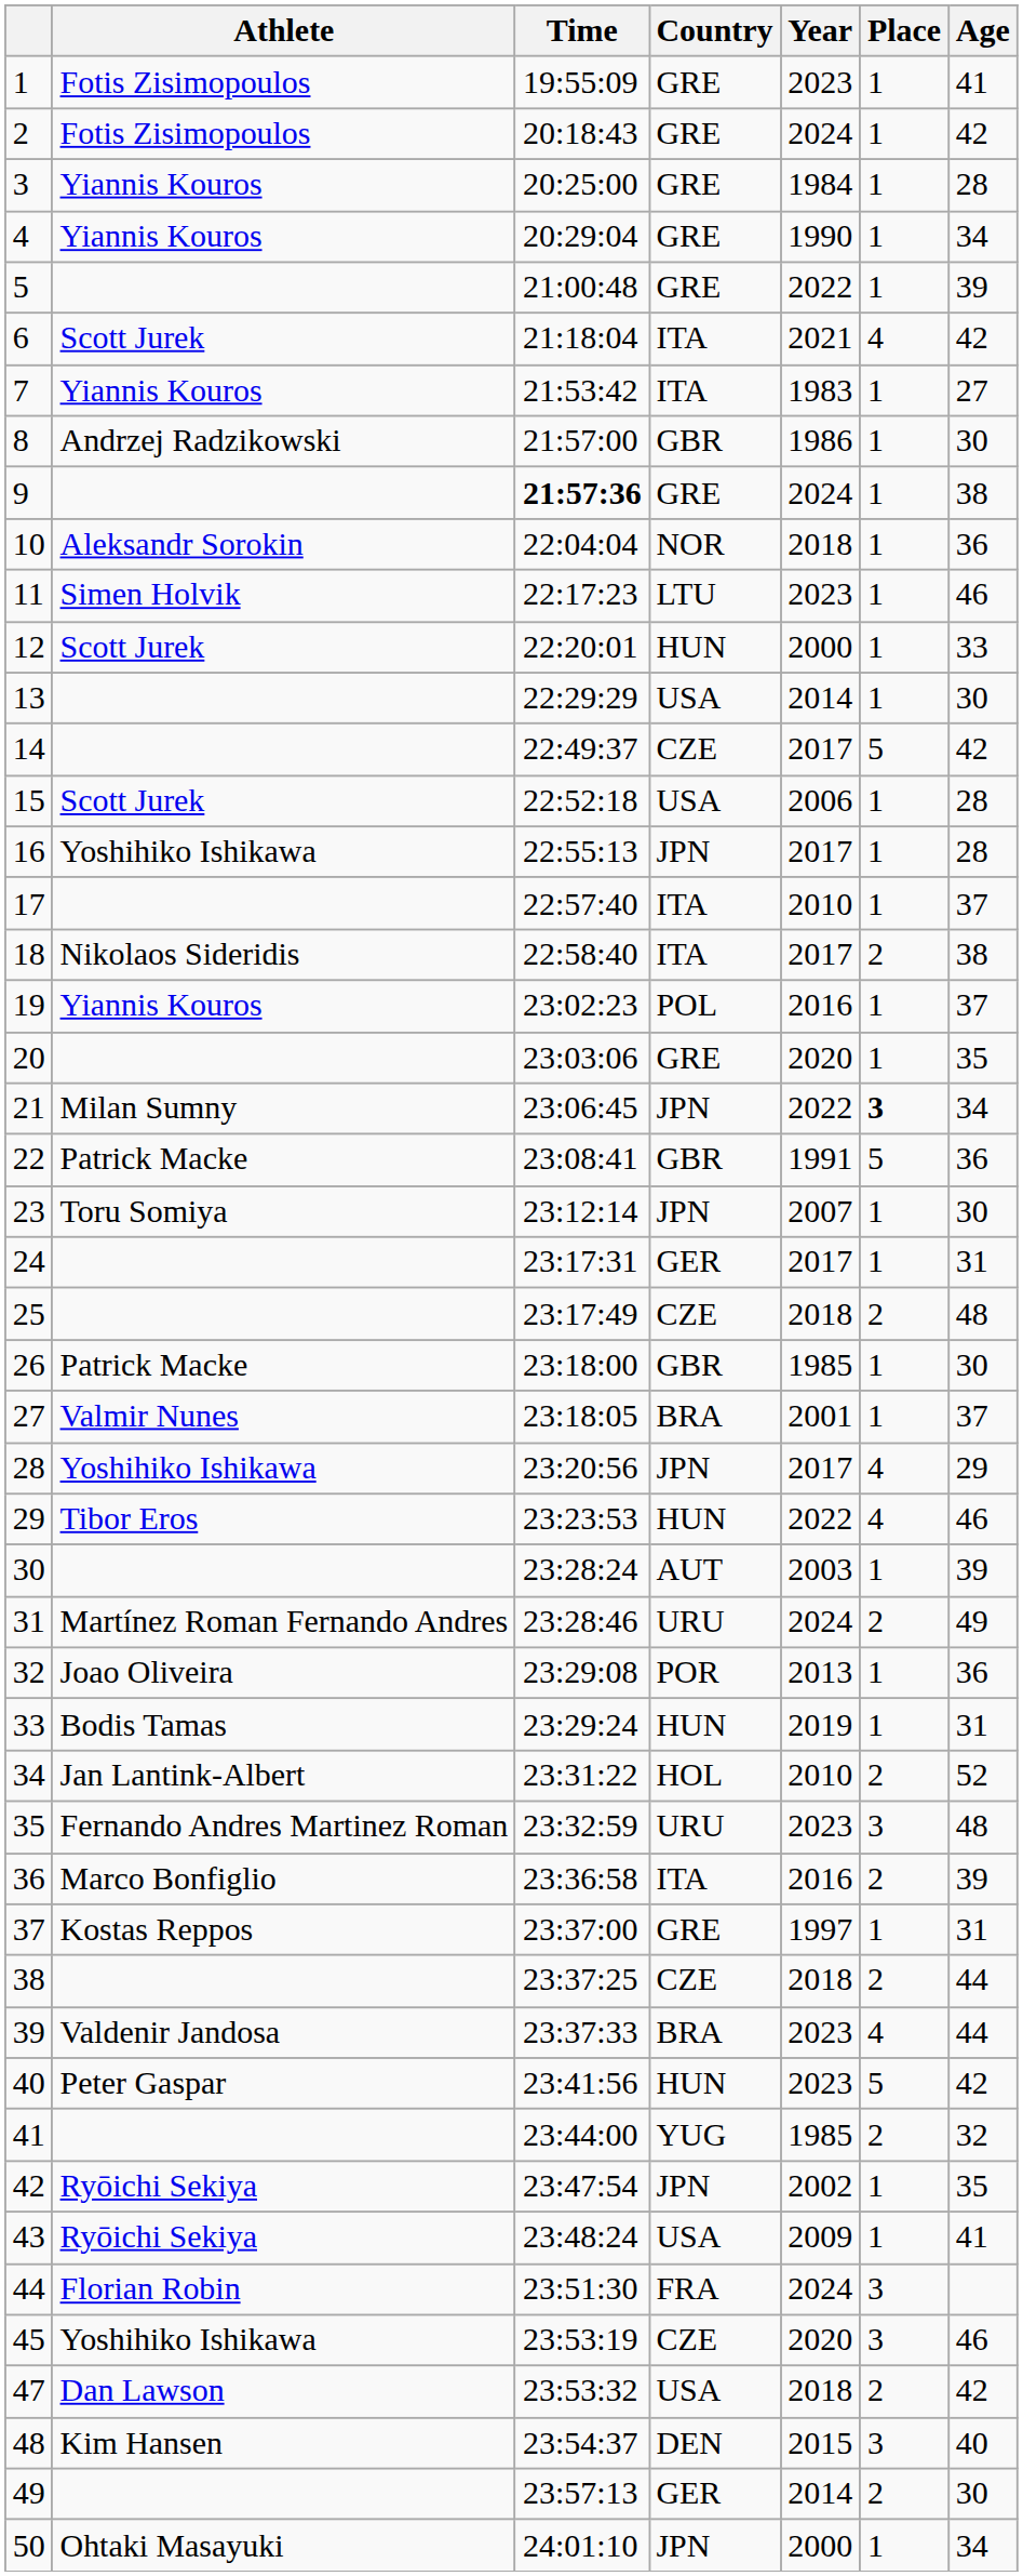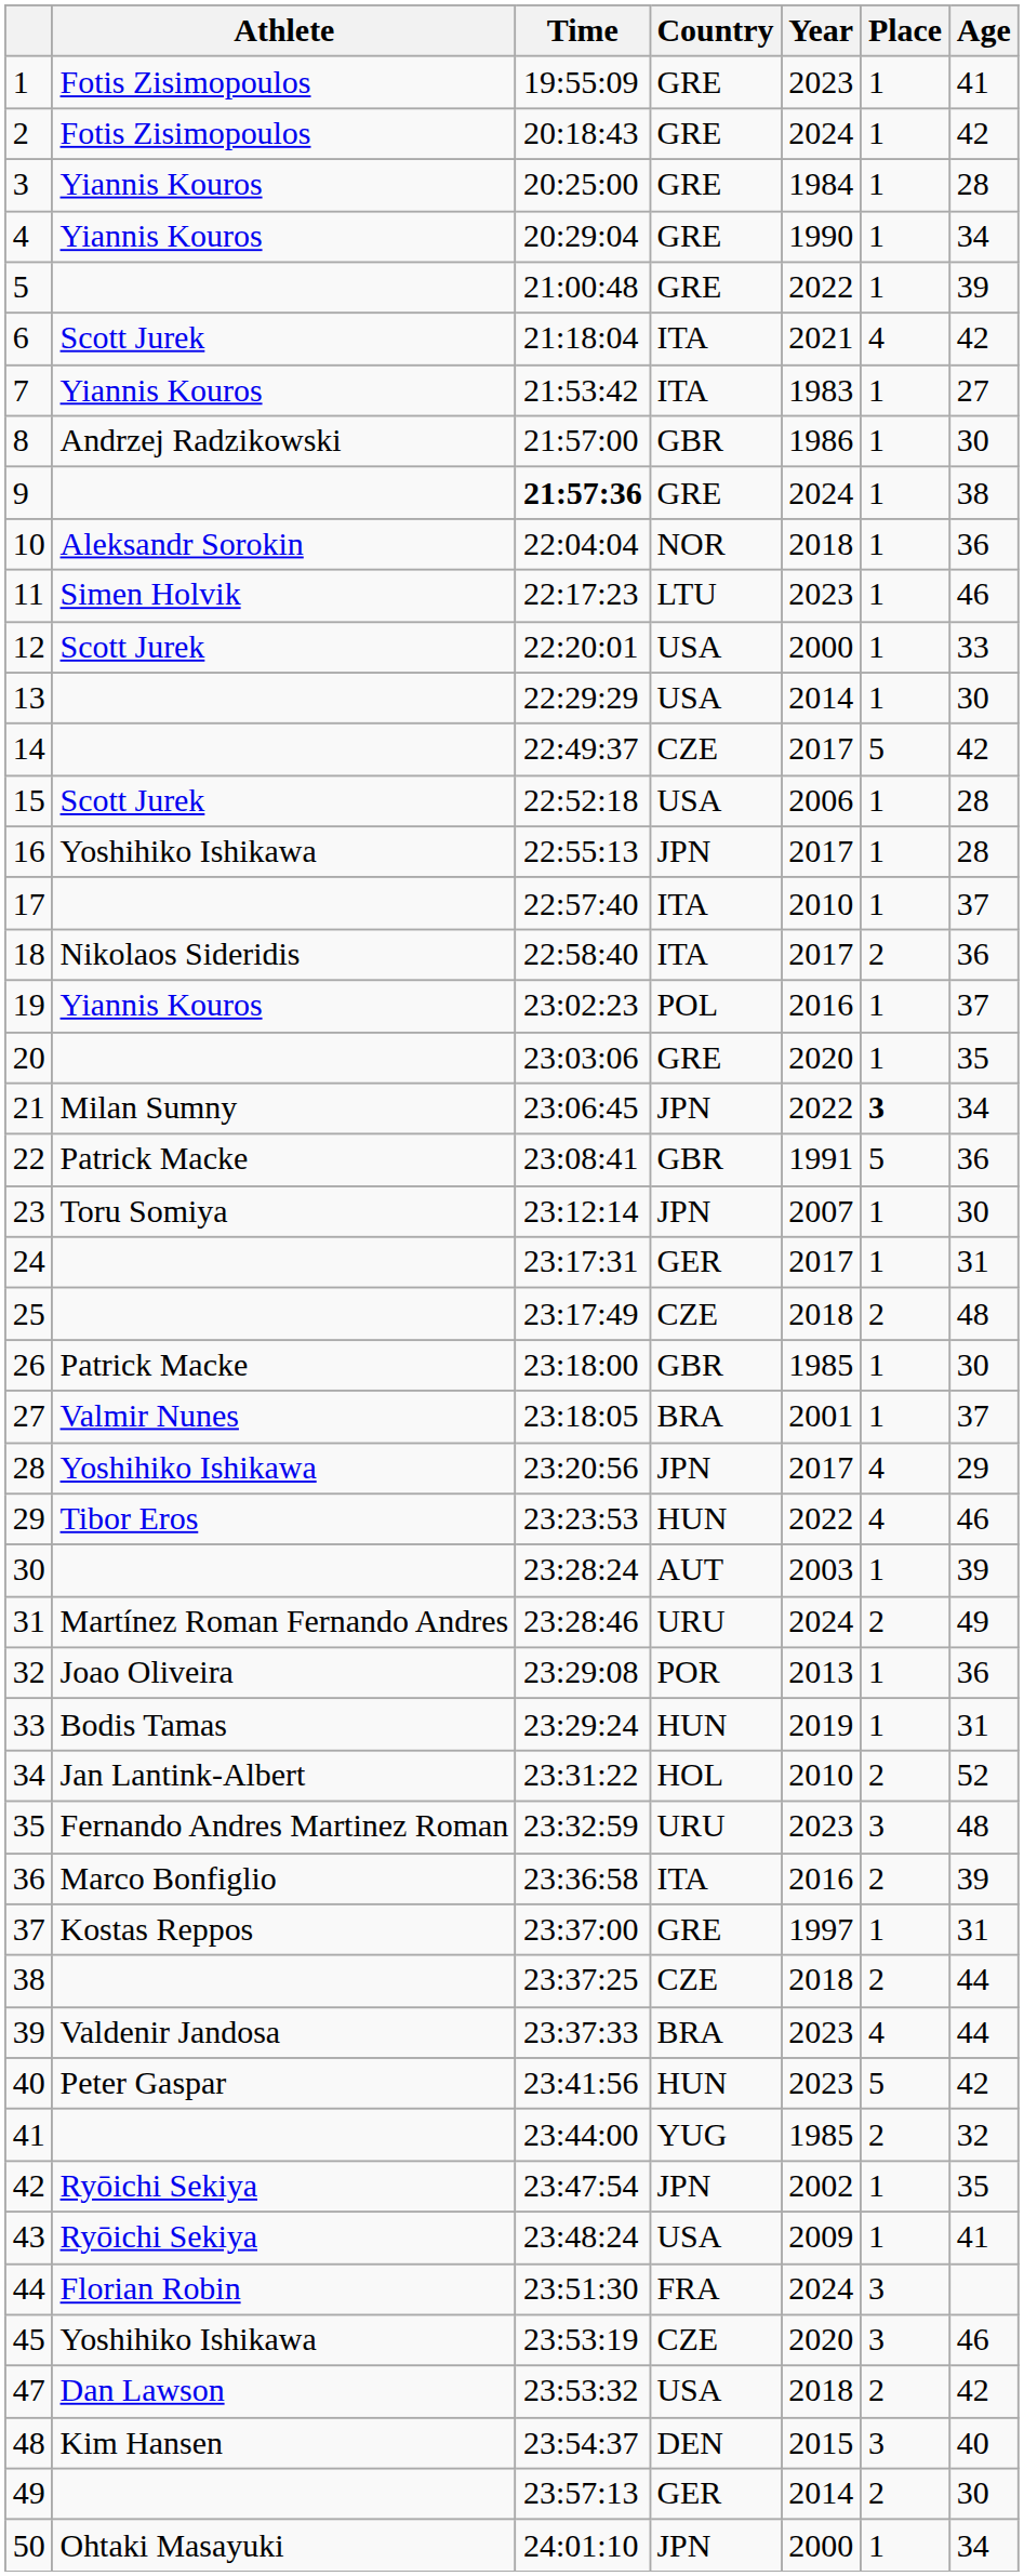12 | Country: HUN -> USA
18 | Age: 38 -> 36
